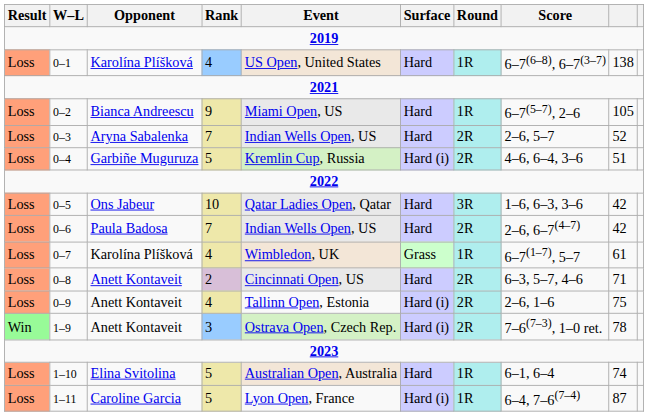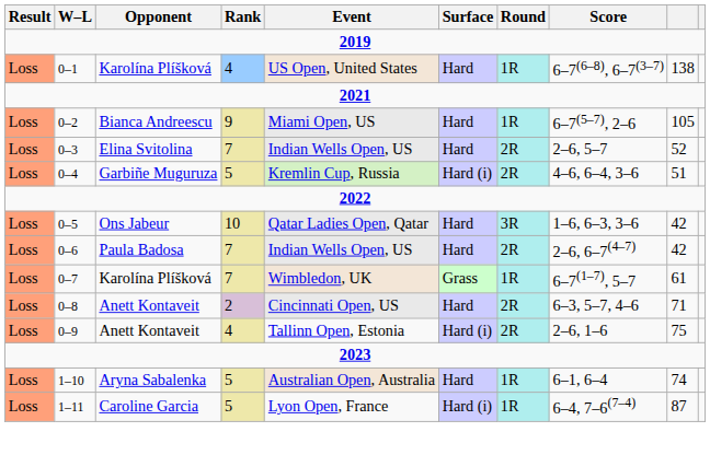0–3 | Opponent: Aryna Sabalenka -> Elina Svitolina
0–7 | Rank: 4 -> 7
- row: Win | 1–9 | Anett Kontaveit | 3 | Ostrava Open, Czech Rep. | Hard (i) | 2R | 7–6(7–3), 1–0 ret. | 78
1–10 | Opponent: Elina Svitolina -> Aryna Sabalenka
